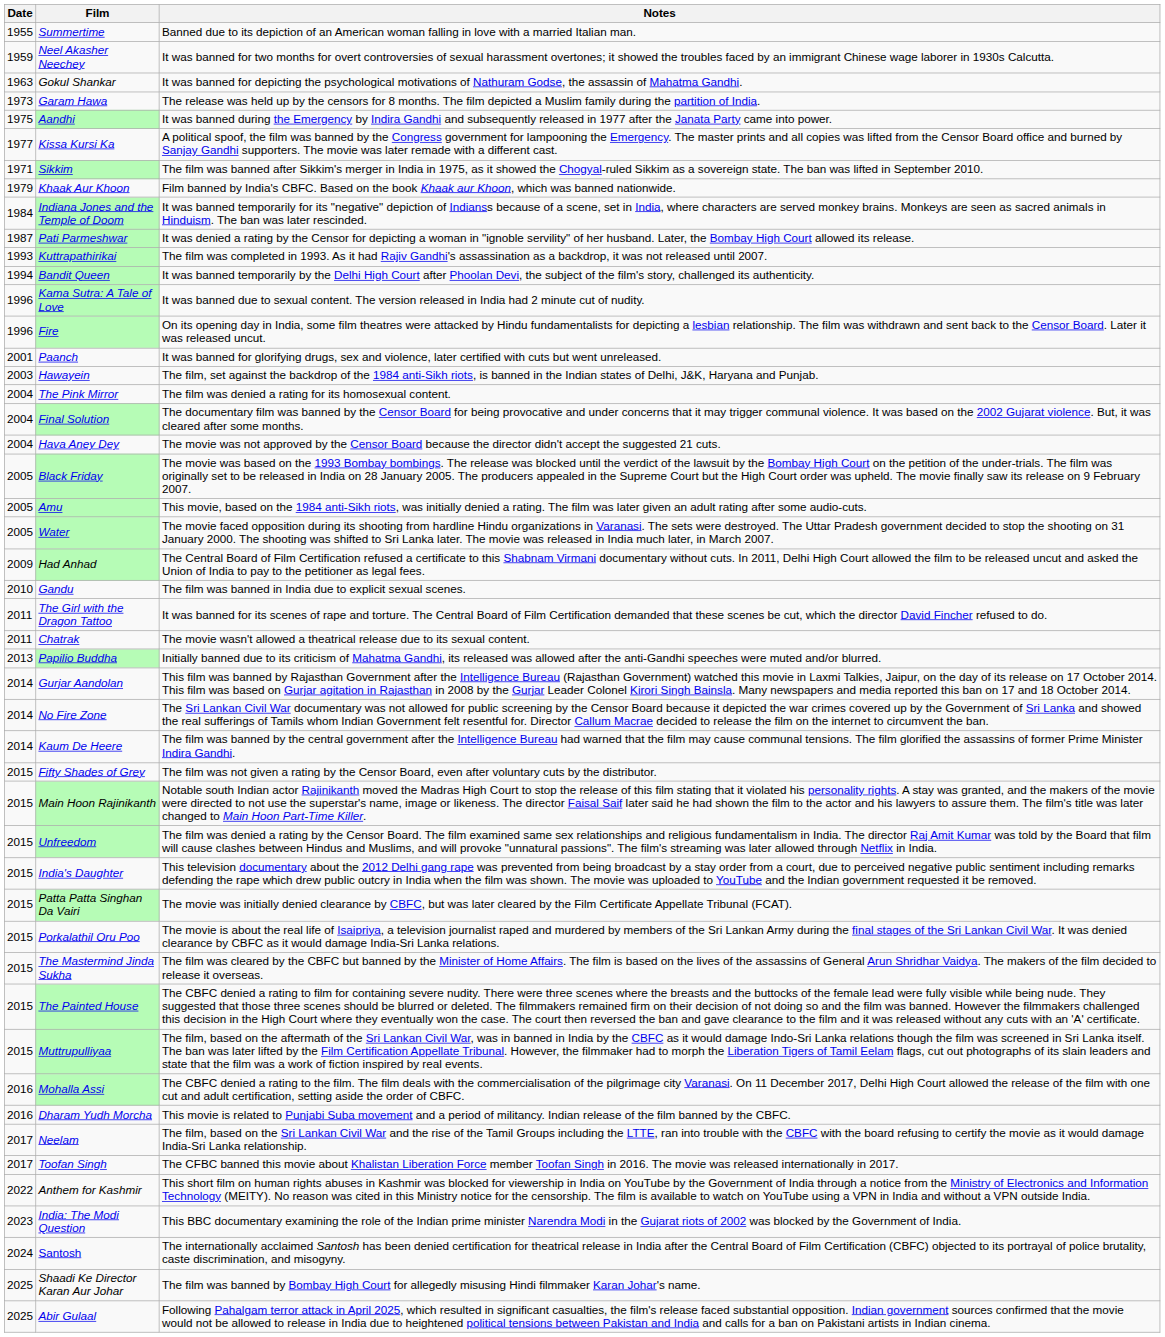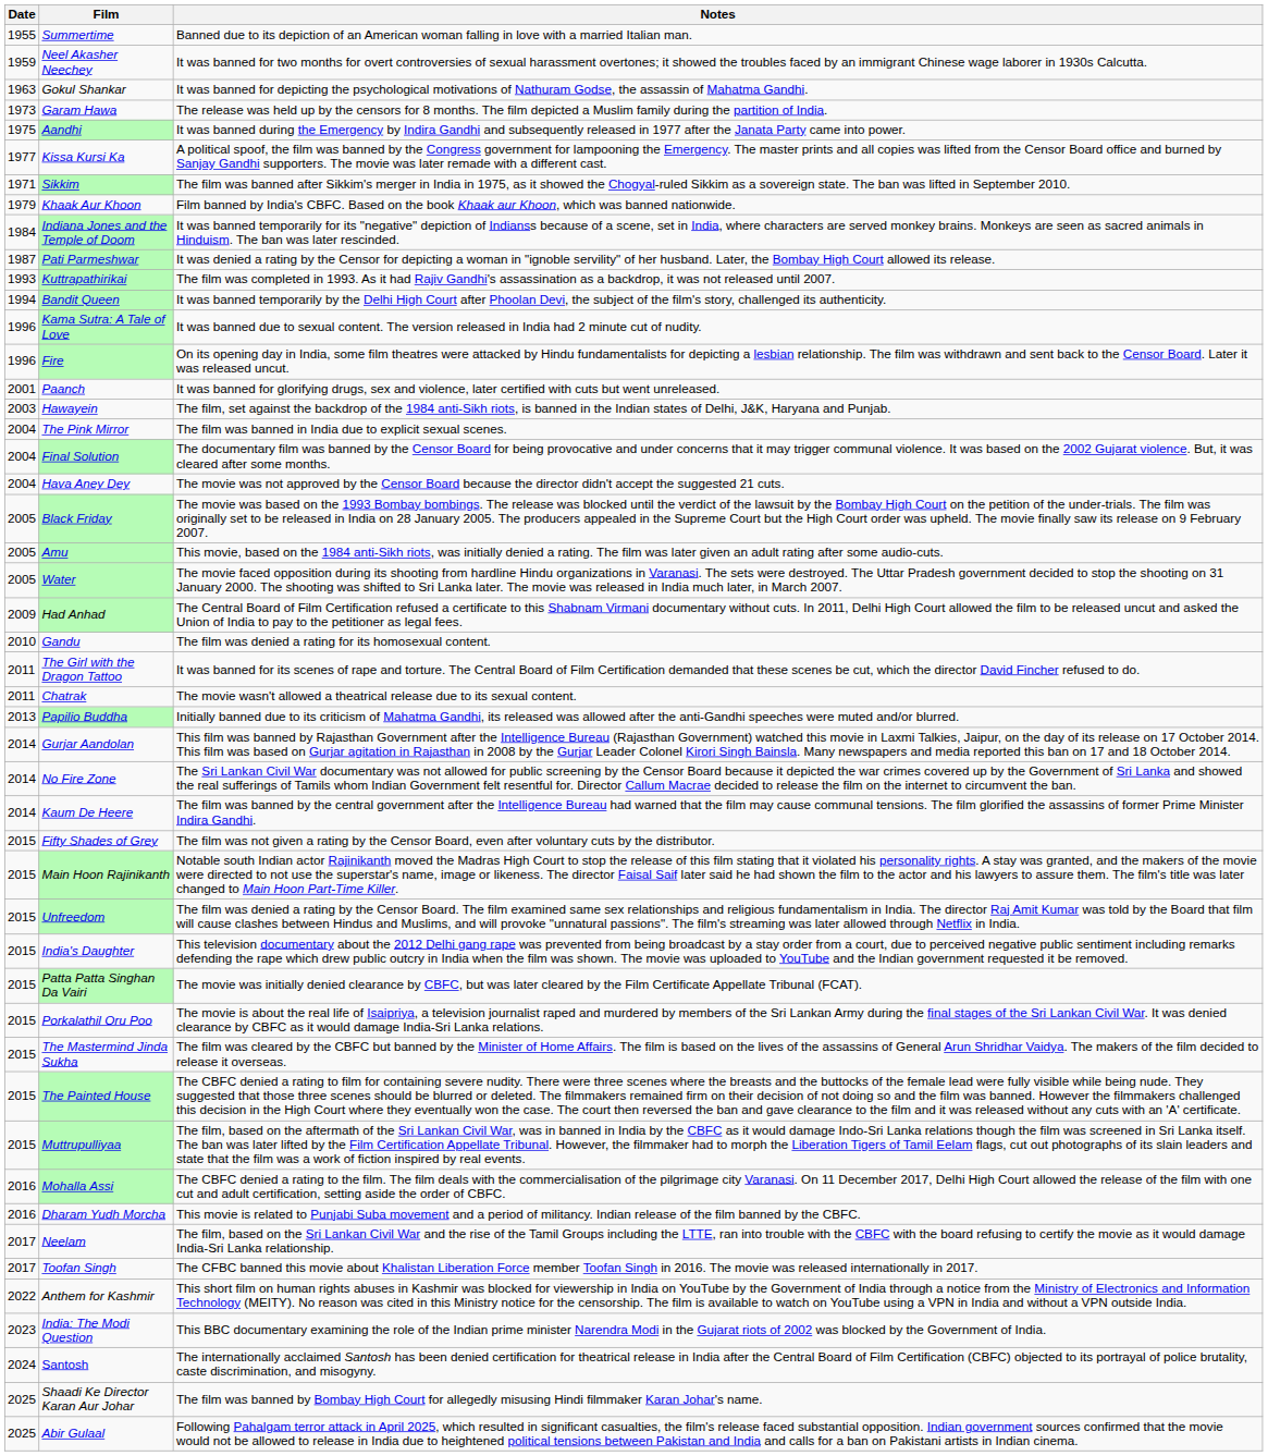The Pink Mirror | Notes: The film was denied a rating for its homosexual content. -> The film was banned in India due to explicit sexual scenes.
Gandu | Notes: The film was banned in India due to explicit sexual scenes. -> The film was denied a rating for its homosexual content.
